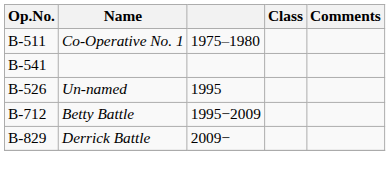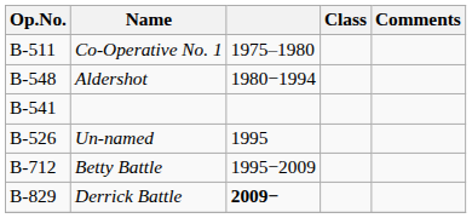+ row: B-548 | Aldershot | 1980−1994
Derrick Battle | column 3: normal -> bold
